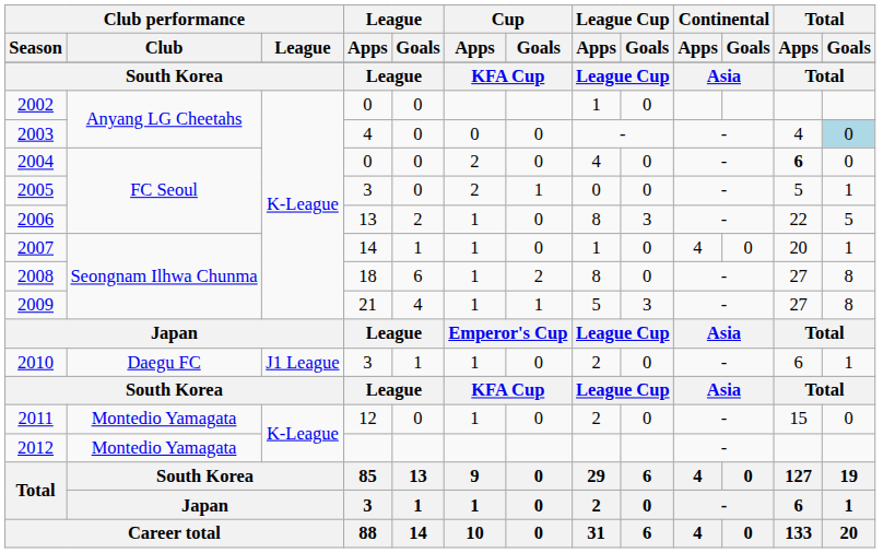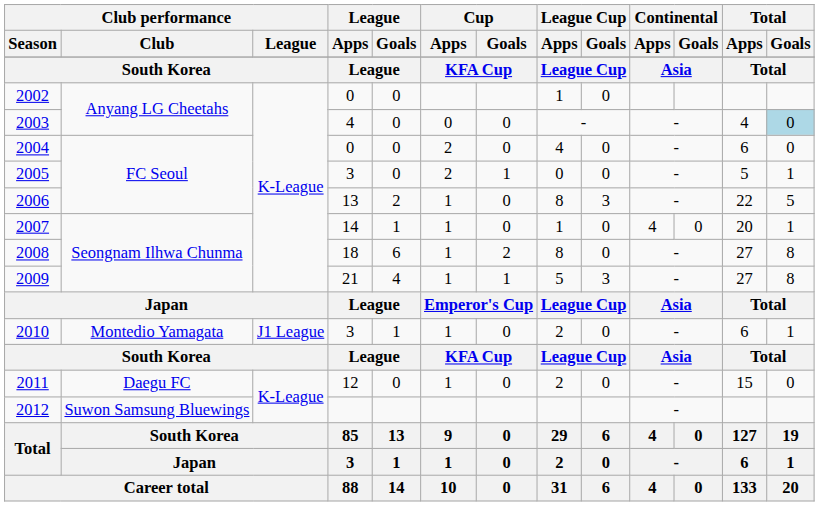2004 | Total / Apps: bold -> normal
2010 | Club performance / Club: Daegu FC -> Montedio Yamagata
2011 | Club performance / Club: Montedio Yamagata -> Daegu FC
2012 | Club performance / Club: Montedio Yamagata -> Suwon Samsung Bluewings
